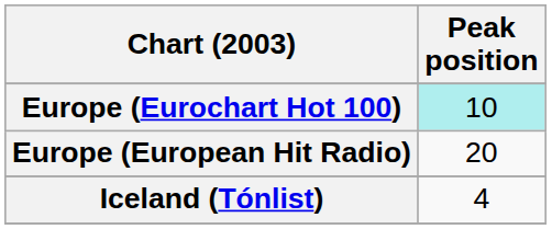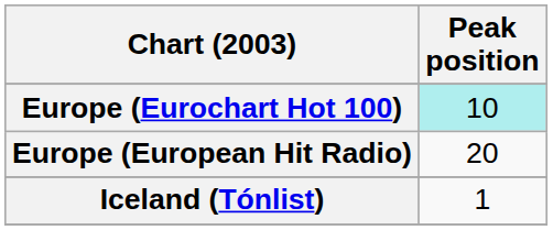Iceland (Tónlist) | Peak position: 4 -> 1
